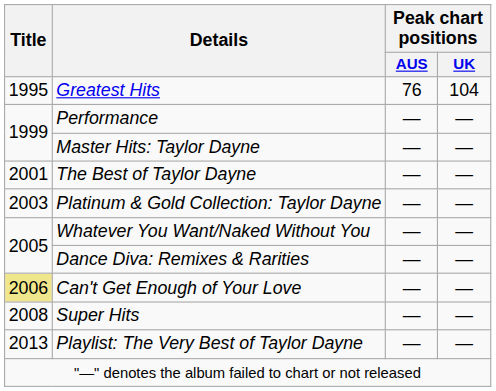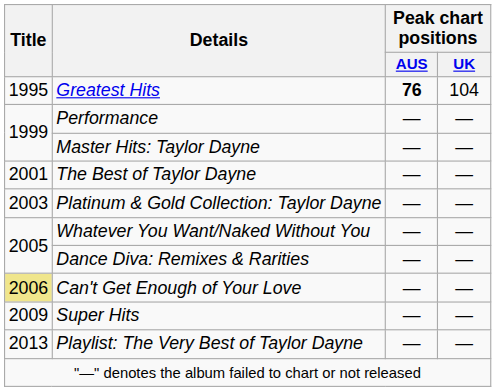Greatest Hits | Peak chart positions / AUS: normal -> bold
Super Hits | Title: 2008 -> 2009
